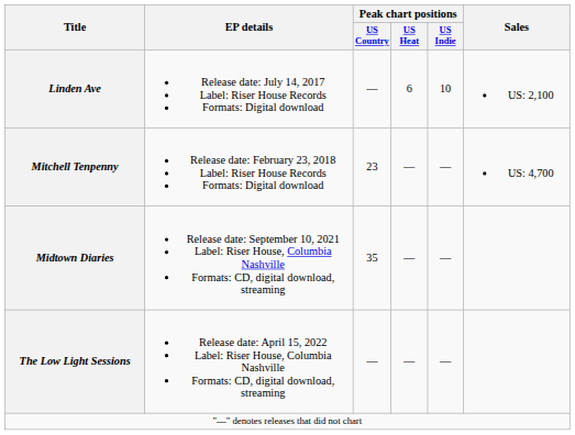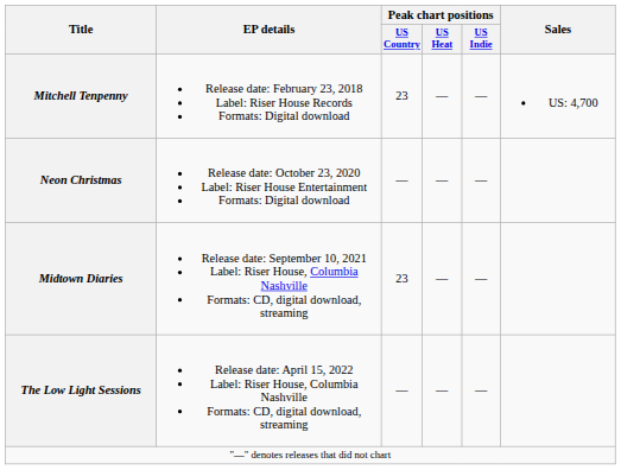- row: Linden Ave | Release date: July 14, 2017 Label: Riser House Records Formats: Digital download | — | 6 | 10 | US: 2,100
+ row: Neon Christmas | Release date: October 23, 2020 Label: Riser House Entertainment Formats: Digital download | — | — | —
Midtown Diaries | Peak chart positions / US Country: 35 -> 23
